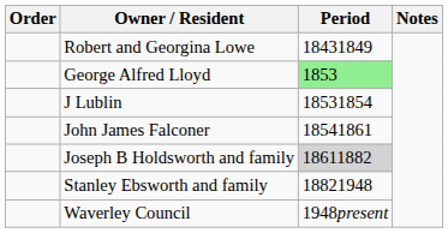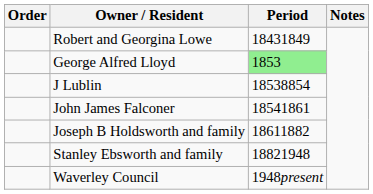J Lublin | Period: 18531854 -> 18538854
Joseph B Holdsworth and family | Period: lightgrey background -> no background
